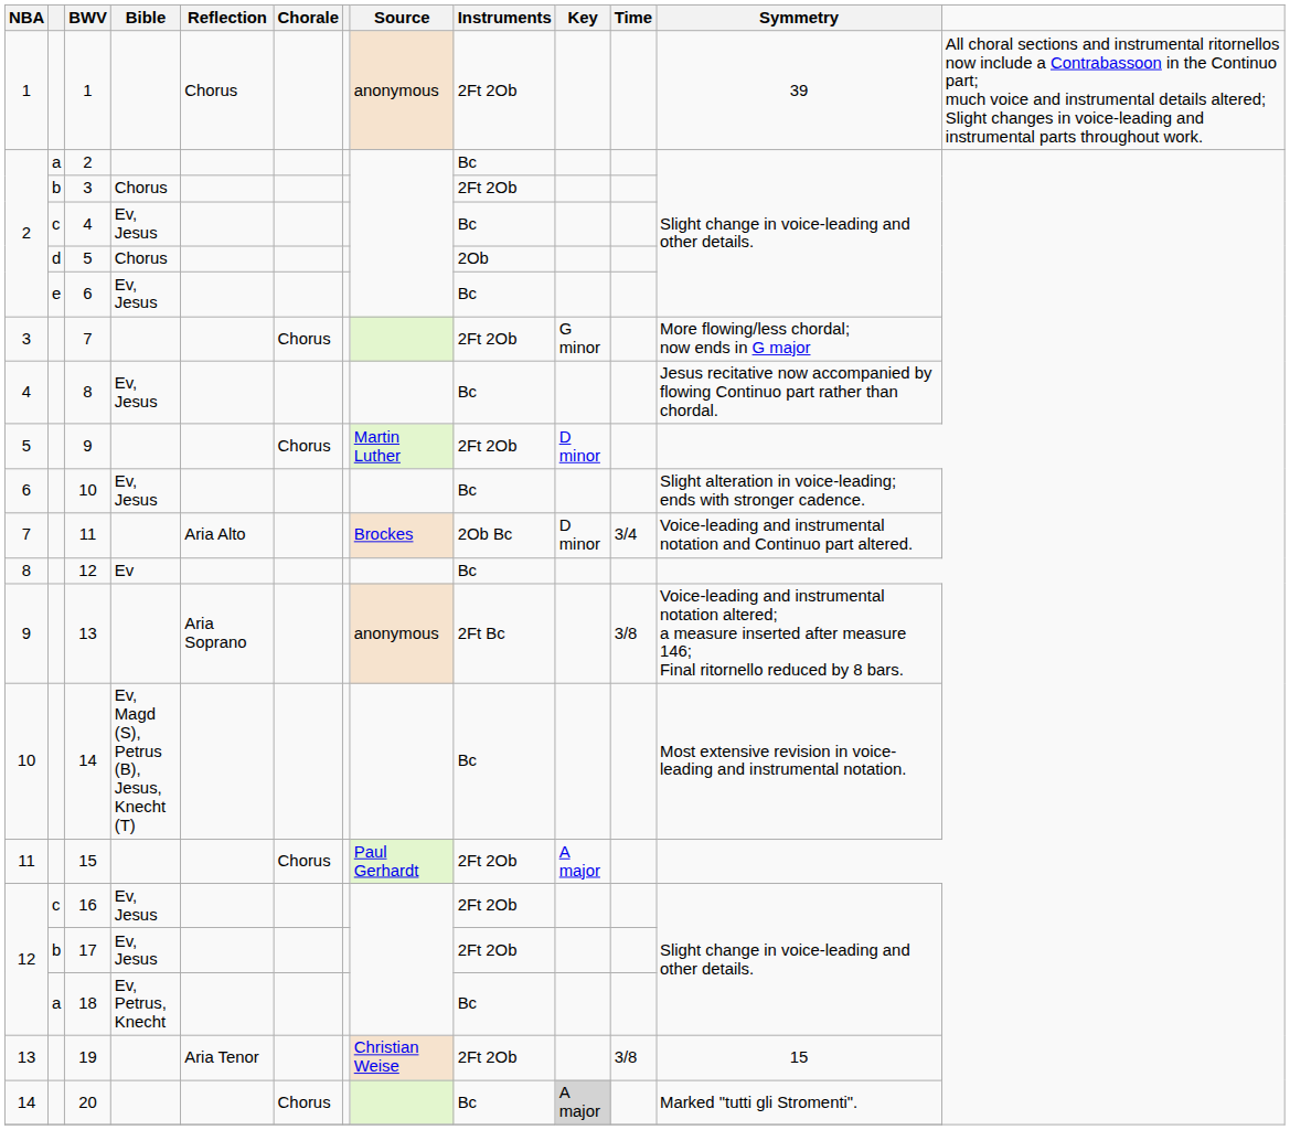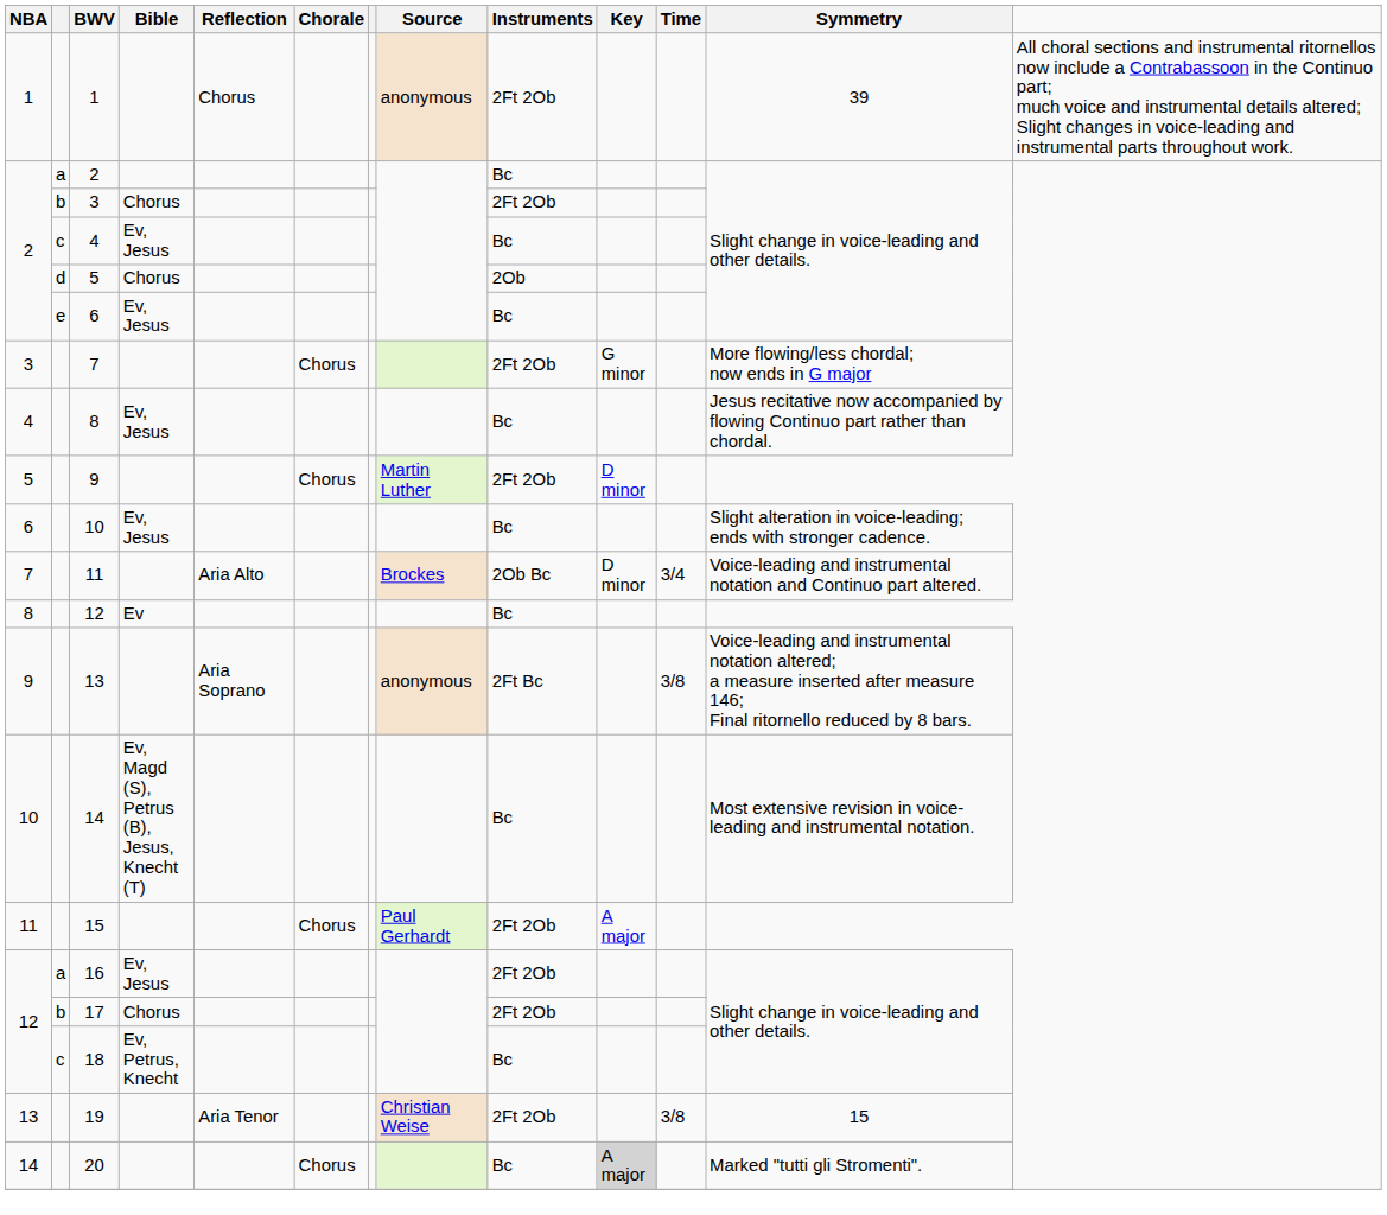16 | column 2: c -> a
17 | Bible: Ev, Jesus -> Chorus
18 | column 2: a -> c
